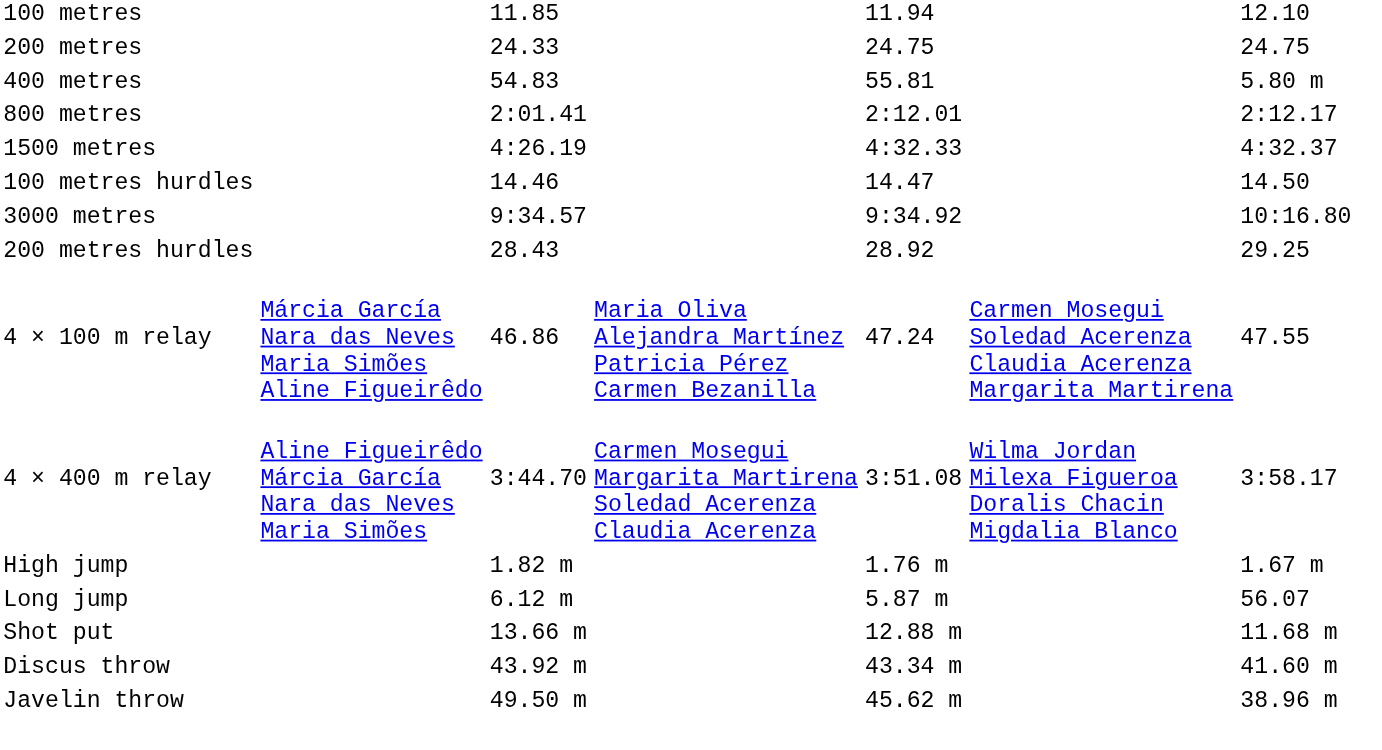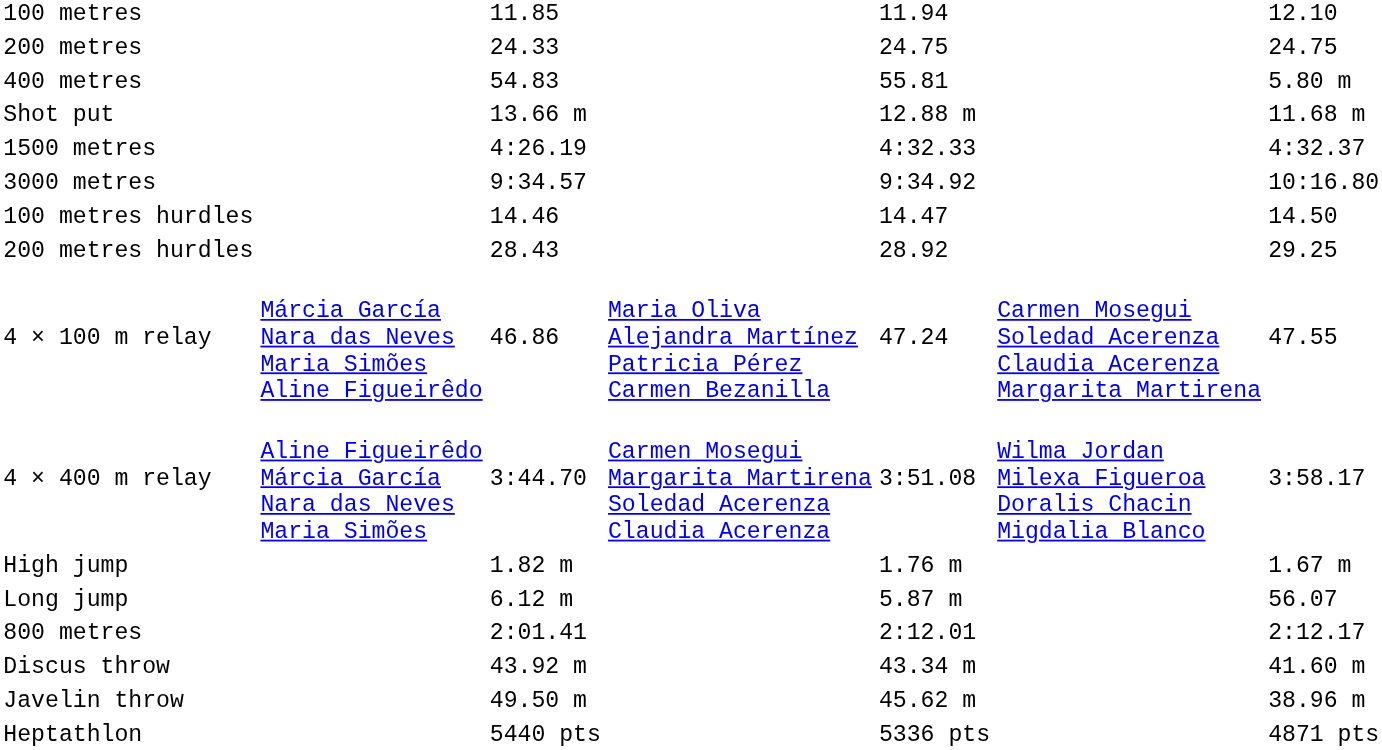rows swapped: 800 metres <-> Shot put
rows swapped: 3000 metres <-> 100 metres hurdles
+ row: Heptathlon | 5440 pts | 5336 pts | 4871 pts
